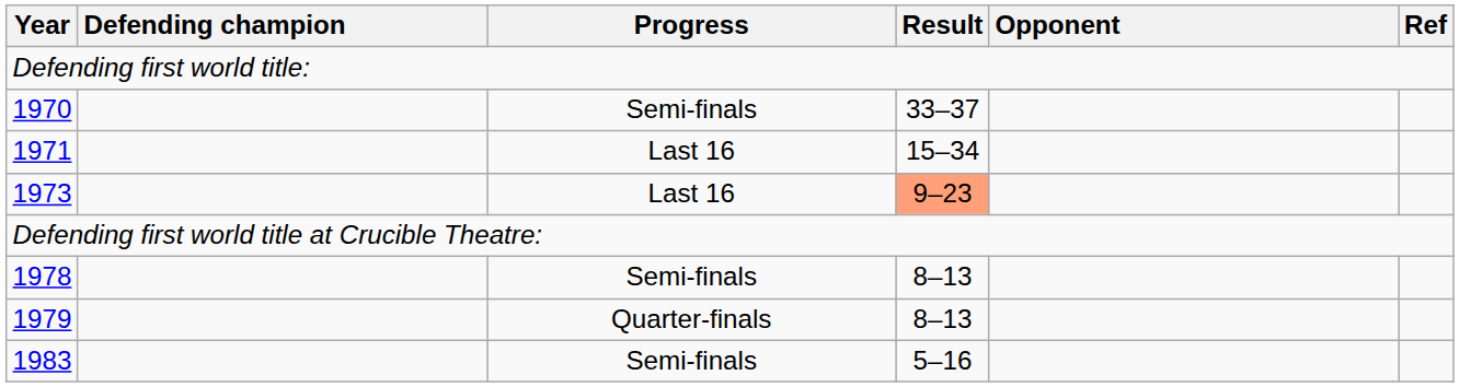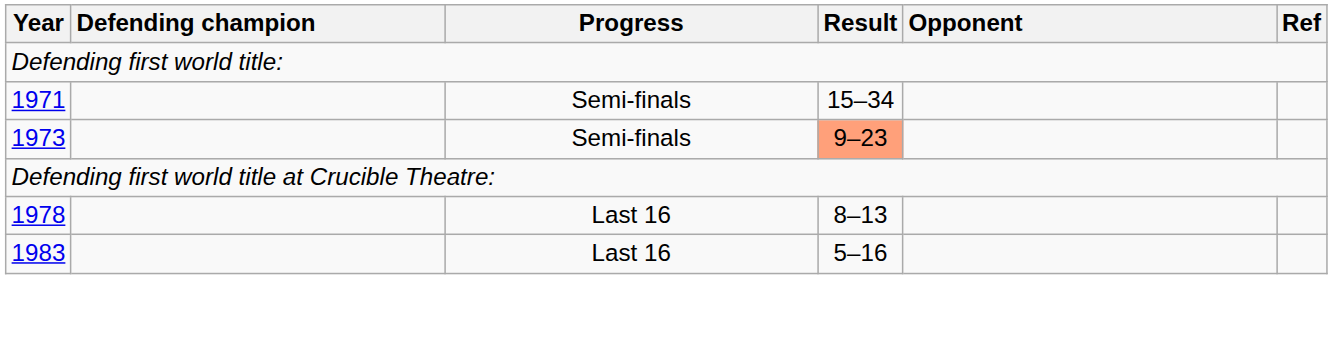- row: 1970 | Semi-finals | 33–37
1971 | Progress: Last 16 -> Semi-finals
1973 | Progress: Last 16 -> Semi-finals
1978 | Progress: Semi-finals -> Last 16
- row: 1979 | Quarter-finals | 8–13
1983 | Progress: Semi-finals -> Last 16
